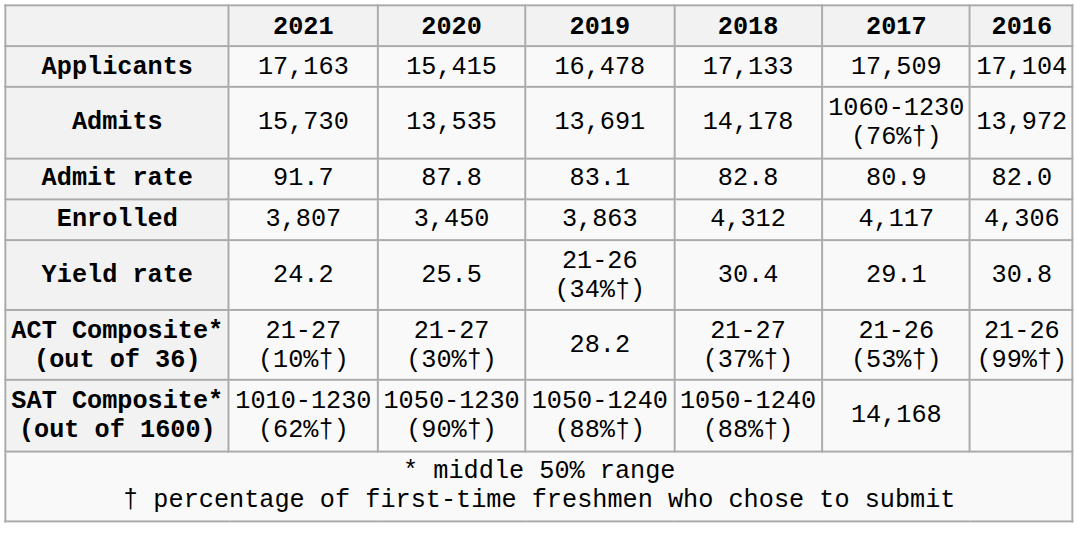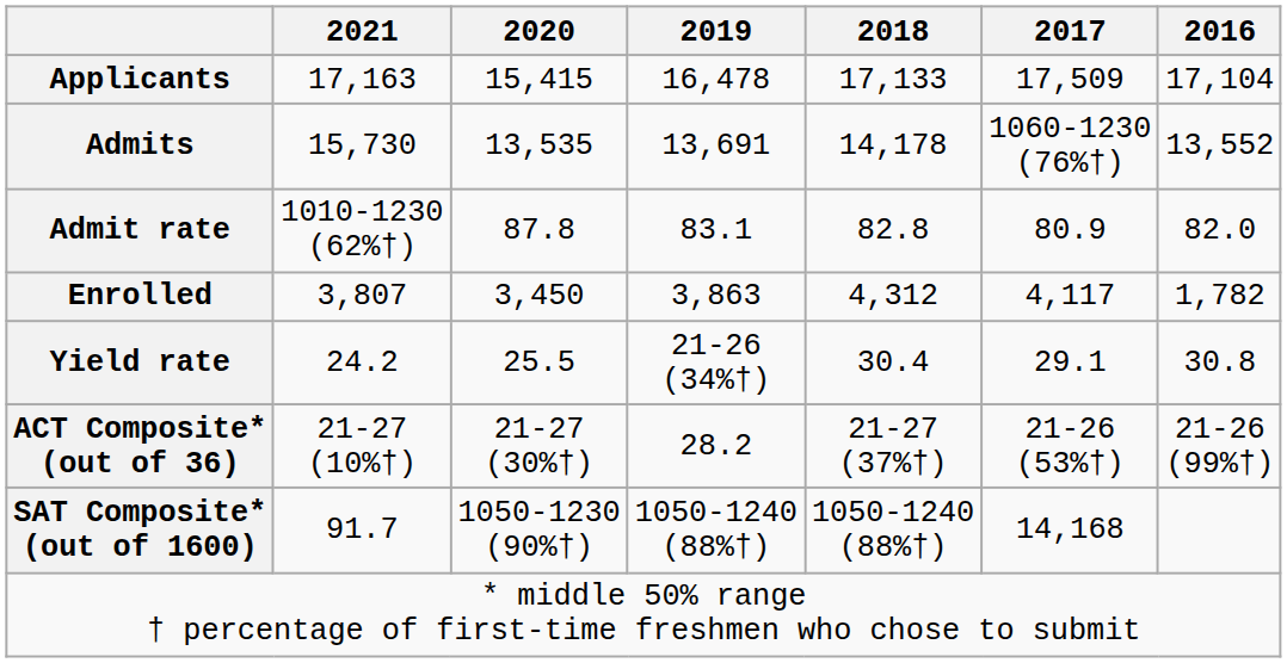Admits | 2016: 13,972 -> 13,552
Admit rate | 2021: 91.7 -> 1010-1230 (62%†)
Enrolled | 2016: 4,306 -> 1,782
SAT Composite* (out of 1600) | 2021: 1010-1230 (62%†) -> 91.7
